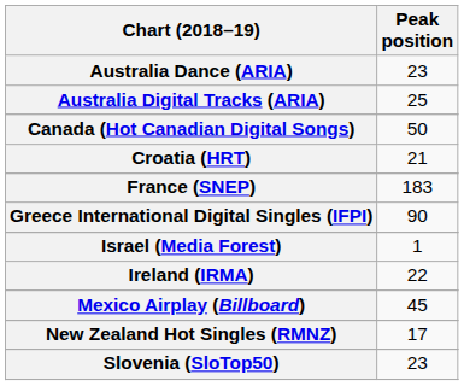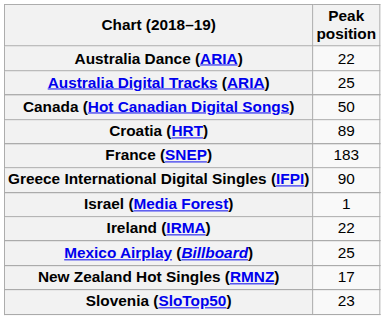Australia Dance (ARIA) | Peak position: 23 -> 22
Croatia (HRT) | Peak position: 21 -> 89
Mexico Airplay (Billboard) | Peak position: 45 -> 25
